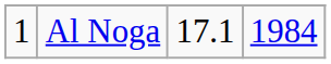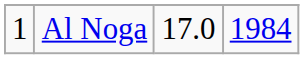Al Noga | column 3: 17.1 -> 17.0
